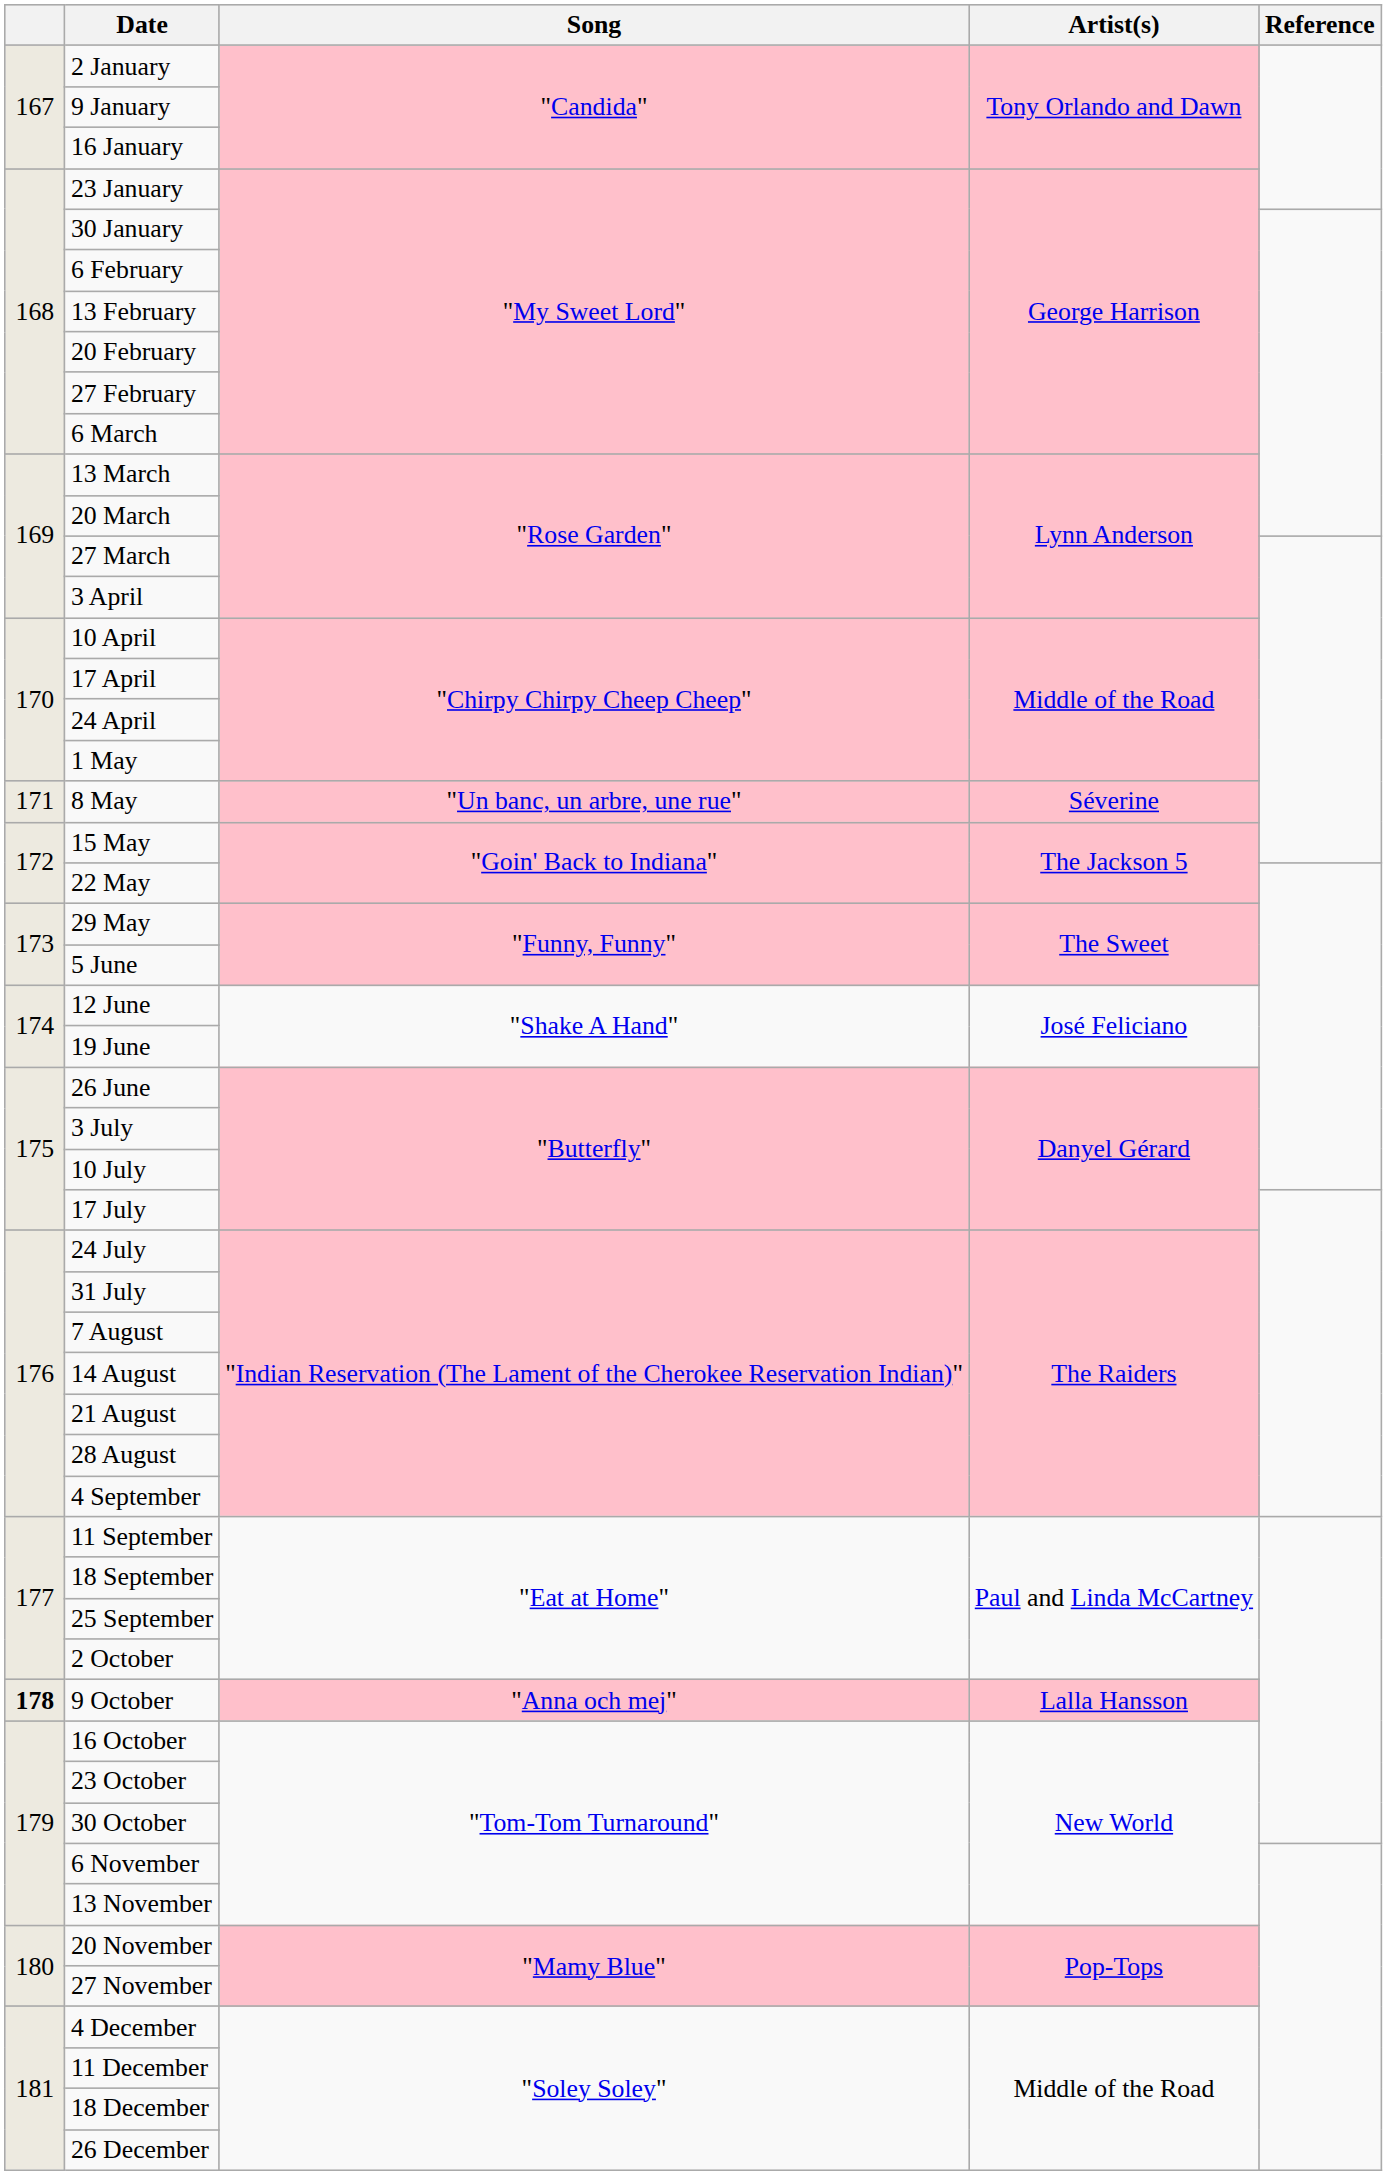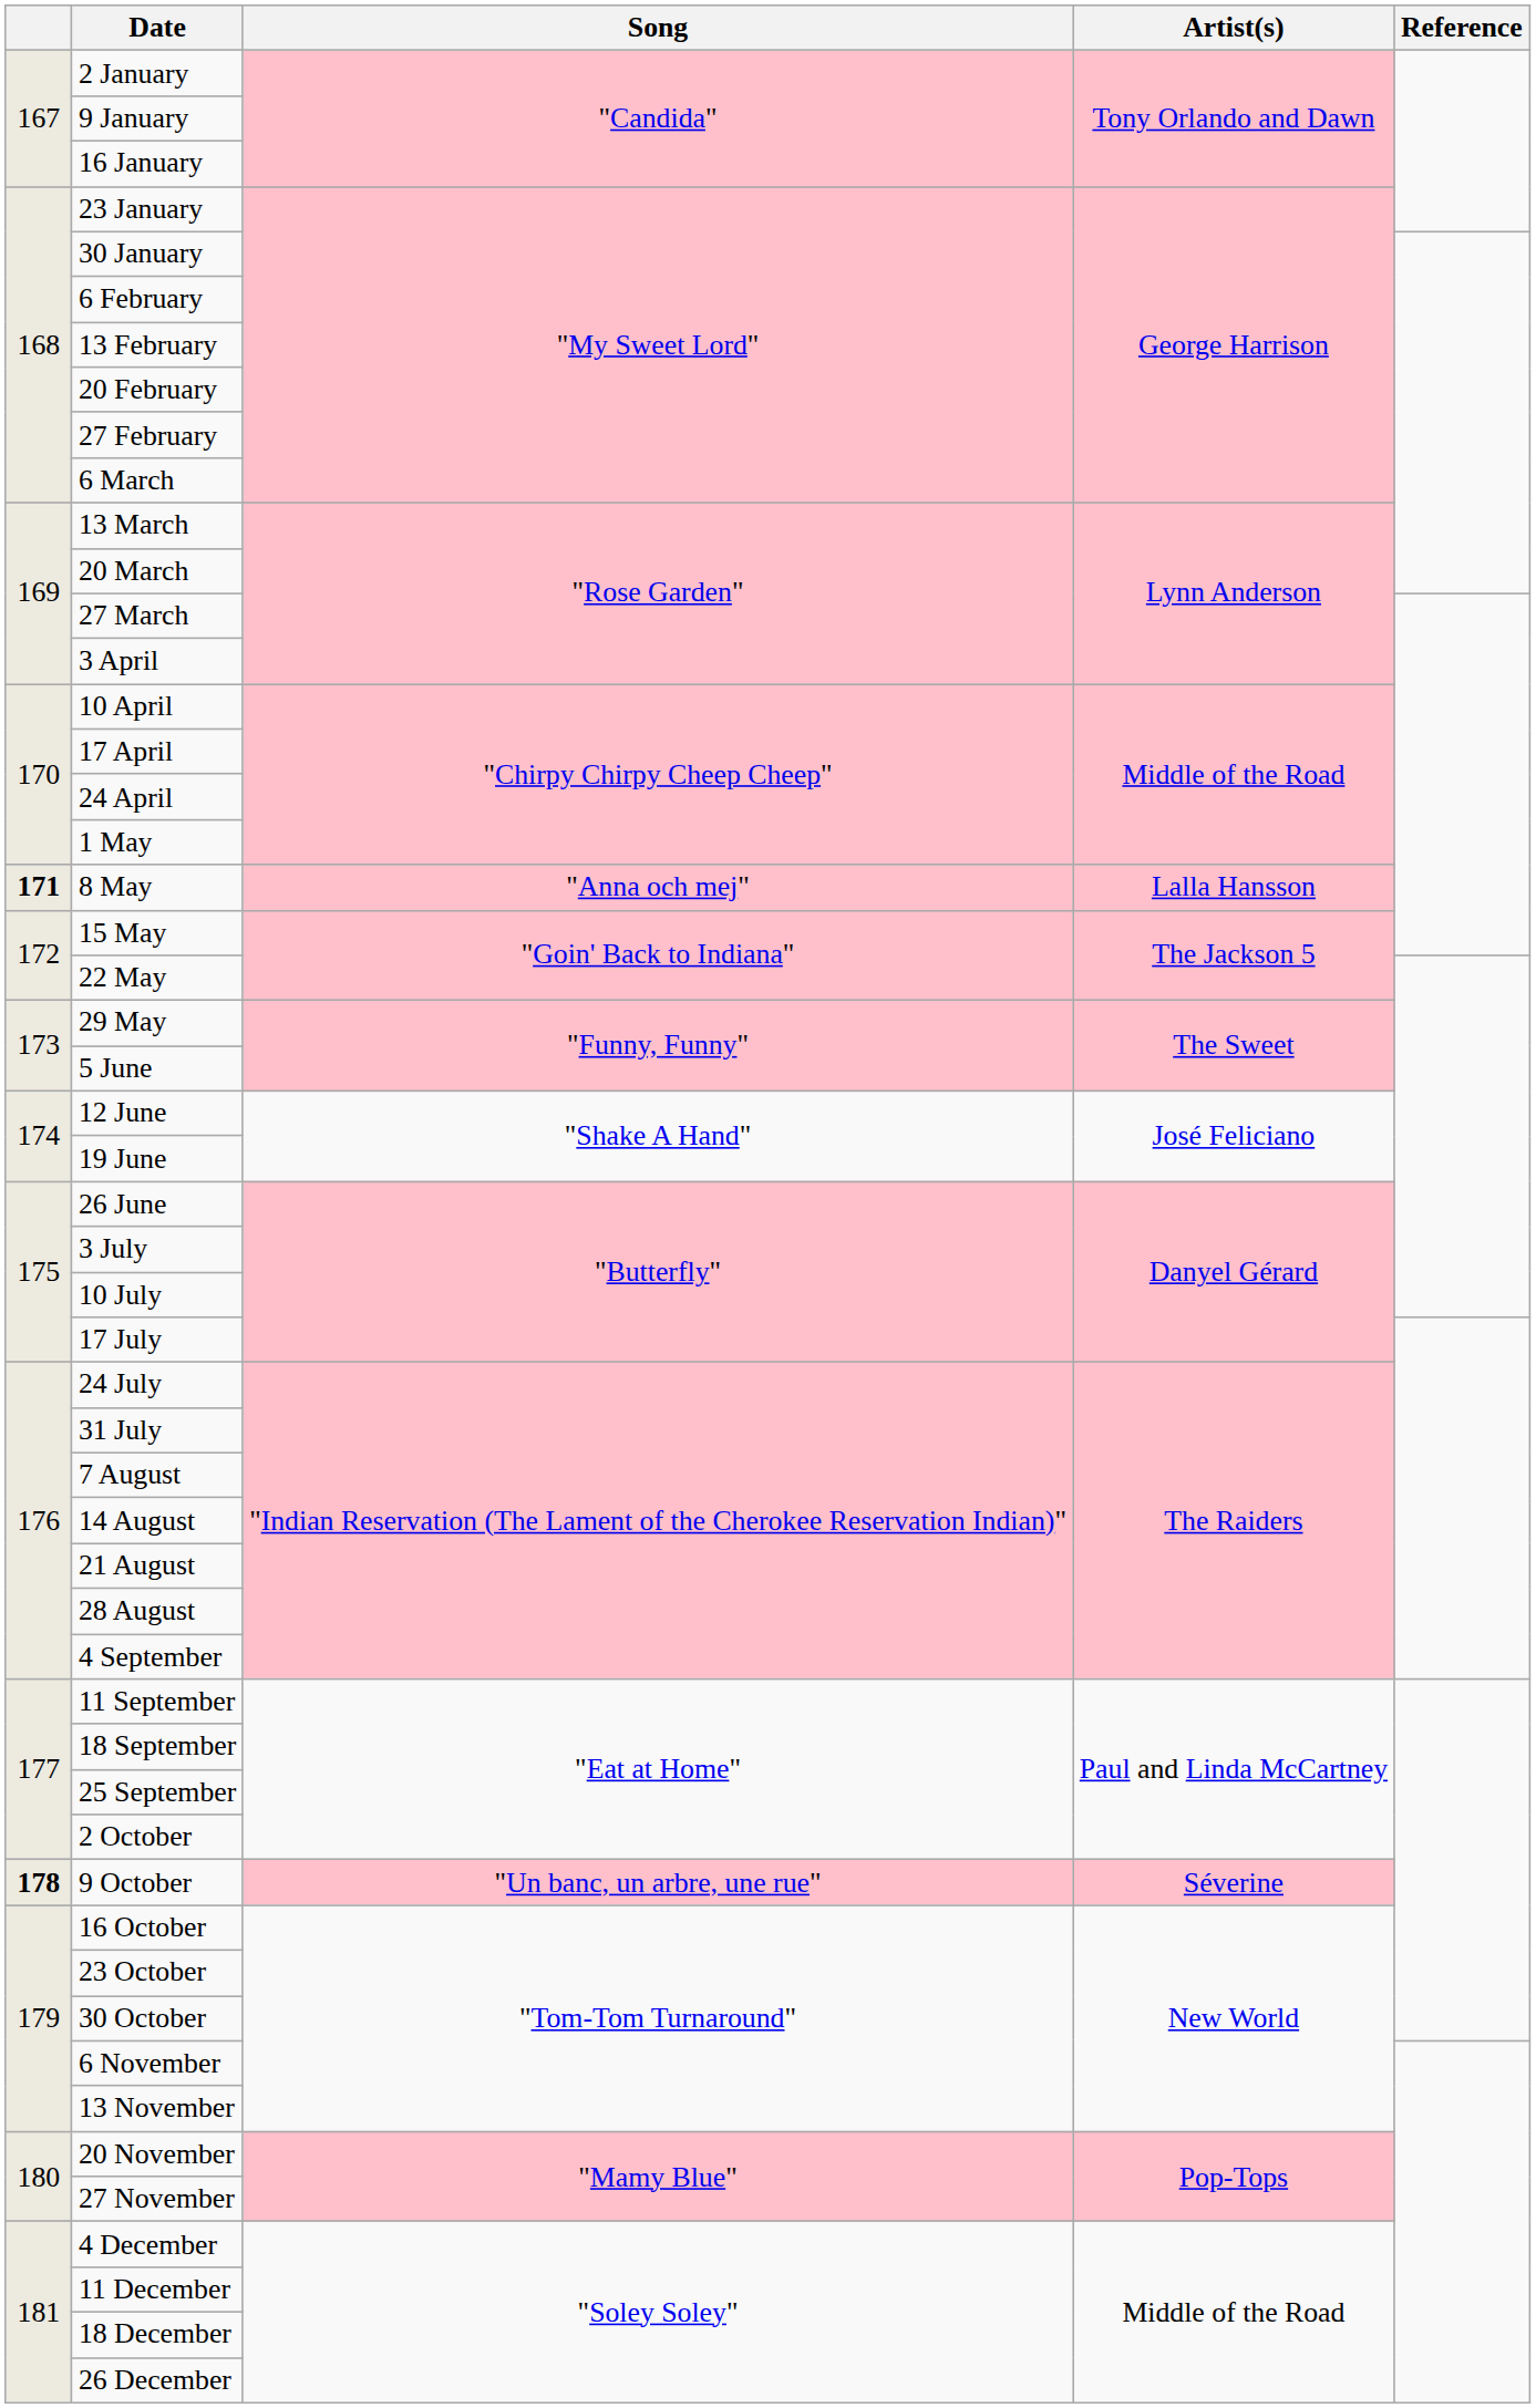8 May | column 1: normal -> bold
8 May | Song: "Un banc, un arbre, une rue" -> "Anna och mej"
8 May | Artist(s): Séverine -> Lalla Hansson
9 October | Song: "Anna och mej" -> "Un banc, un arbre, une rue"
9 October | Artist(s): Lalla Hansson -> Séverine
